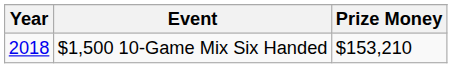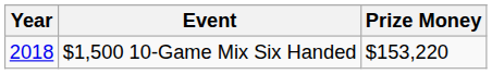$1,500 10-Game Mix Six Handed | Prize Money: $153,210 -> $153,220
